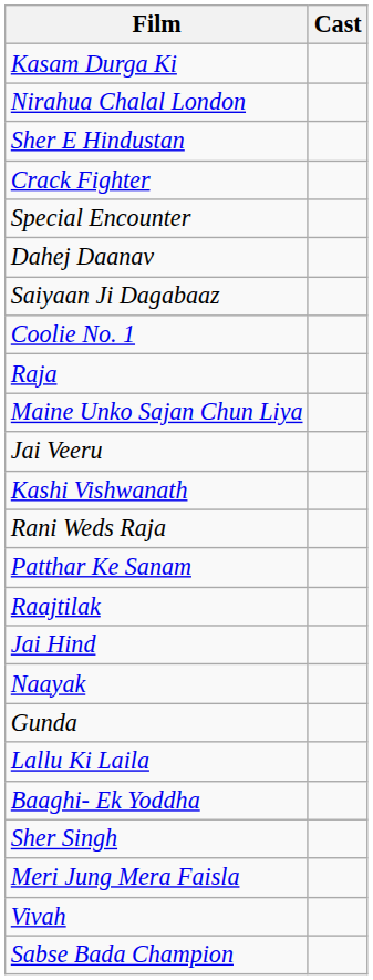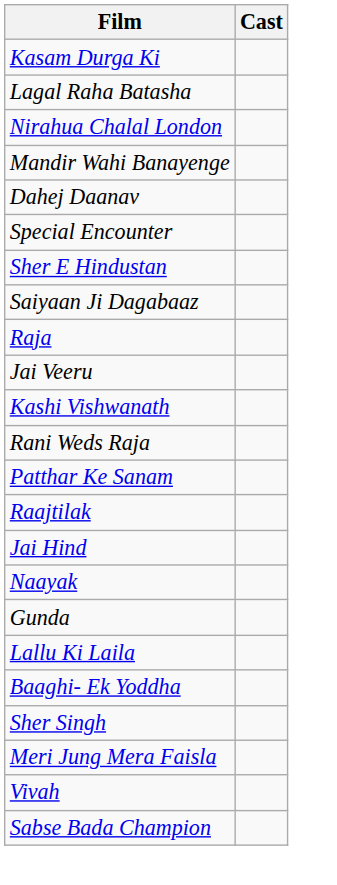+ row: Lagal Raha Batasha
+ row: Mandir Wahi Banayenge
rows swapped: Sher E Hindustan <-> Dahej Daanav
- row: Crack Fighter
- row: Coolie No. 1
- row: Maine Unko Sajan Chun Liya
